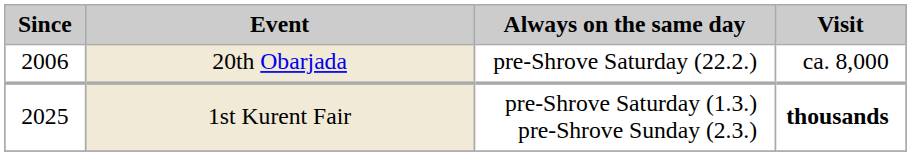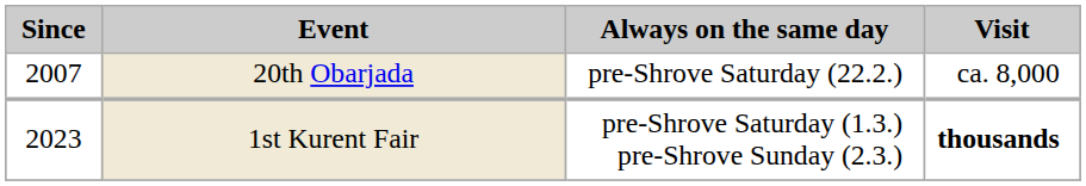20th Obarjada | Since: 2006 -> 2007
1st Kurent Fair | Since: 2025 -> 2023
